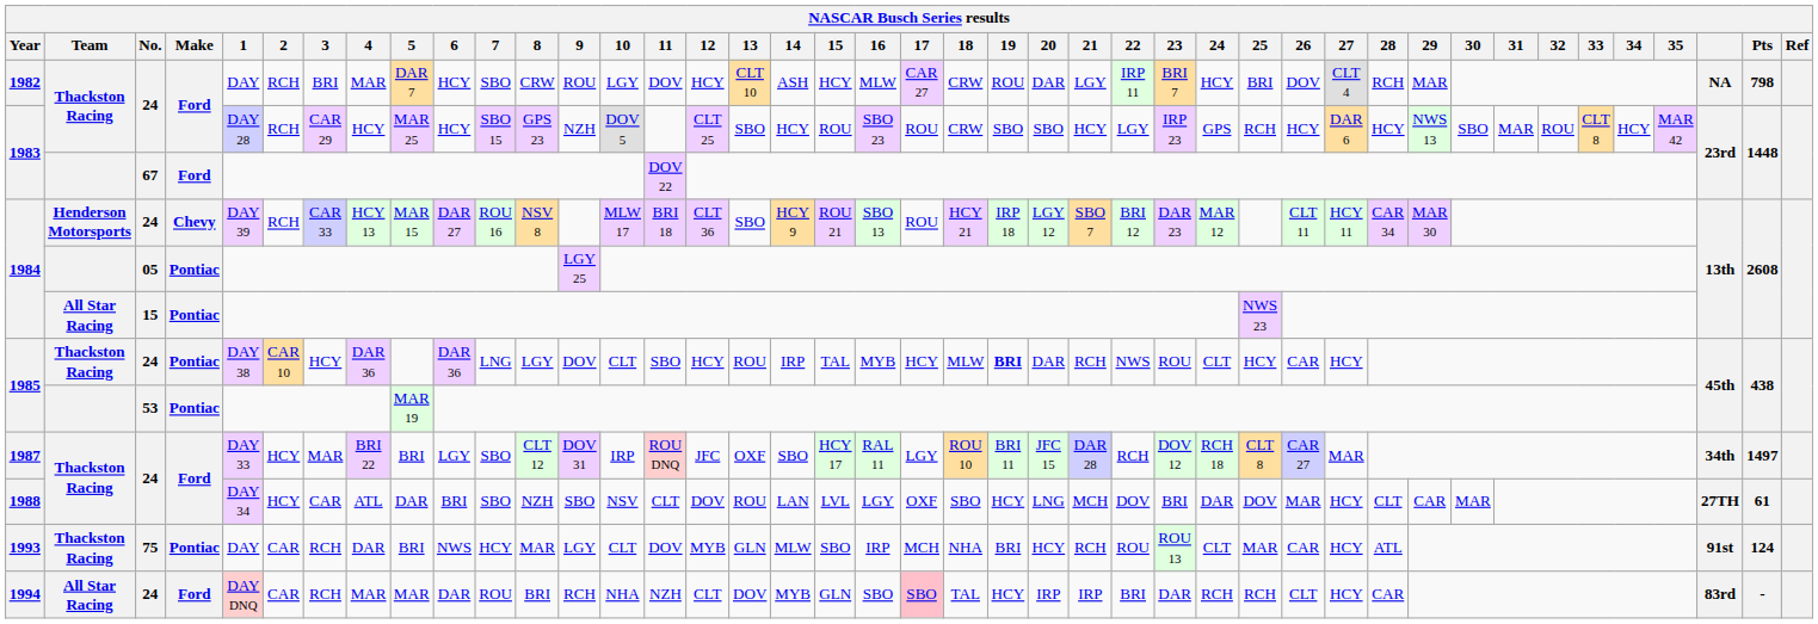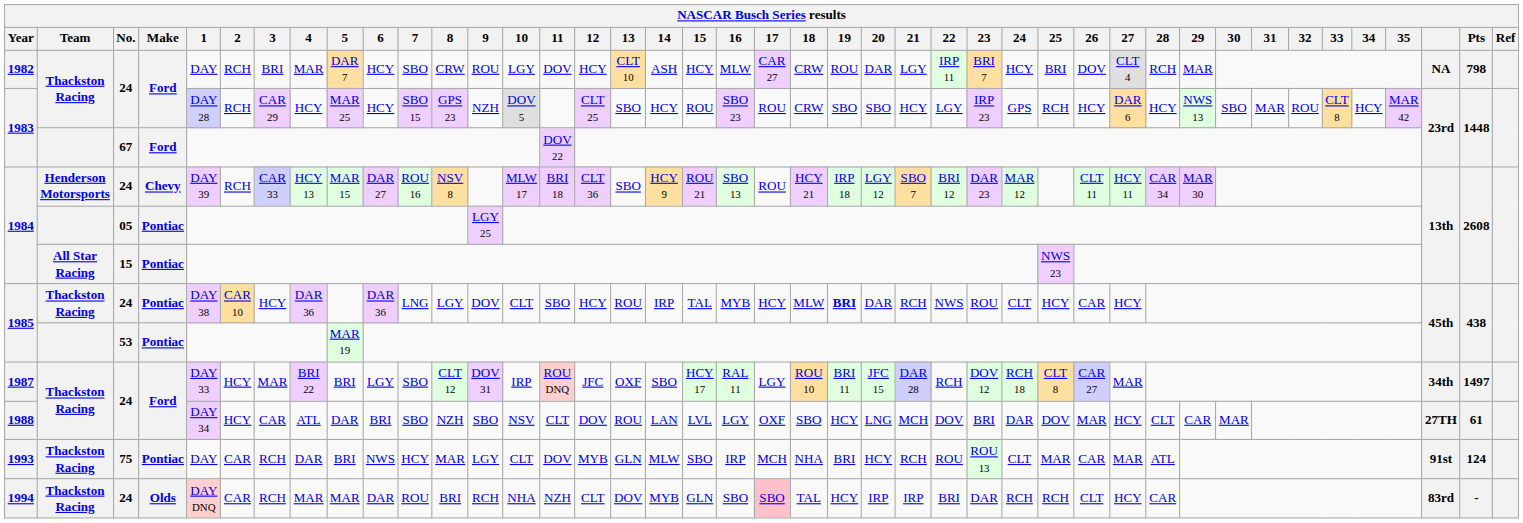1993 | 27: HCY -> MAR
1994 | Team: All Star Racing -> Thackston Racing
1994 | Make: Ford -> Olds
